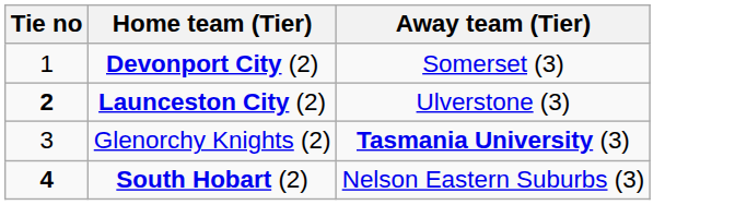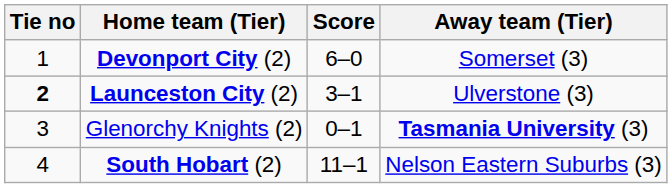+ column: Score | 6–0 | 3–1 | 0–1 | 11–1
South Hobart (2) | Tie no: bold -> normal
